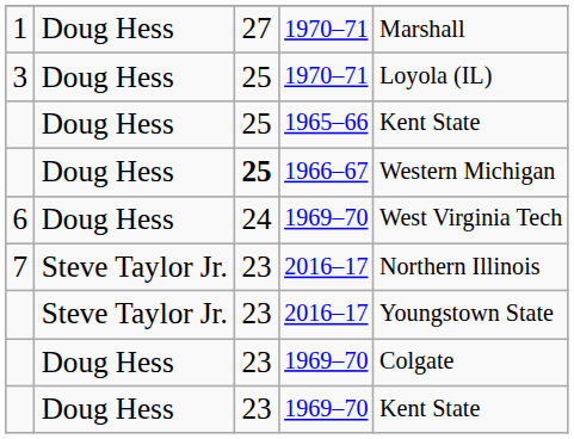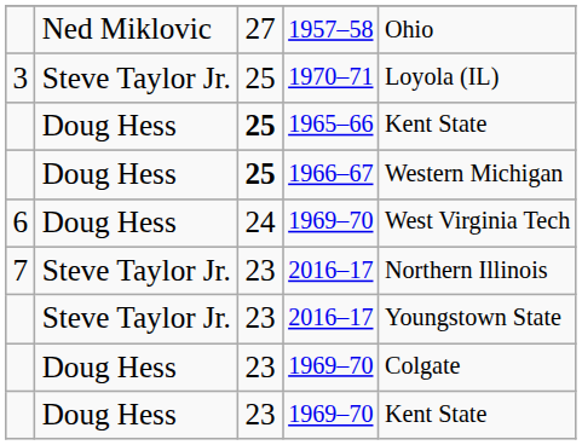- row: 1 | Doug Hess | 27 | 1970–71 | Marshall
+ row: Ned Miklovic | 27 | 1957–58 | Ohio
3 / 1970–71 | column 2: Doug Hess -> Steve Taylor Jr.
1965–66 | column 3: normal -> bold
